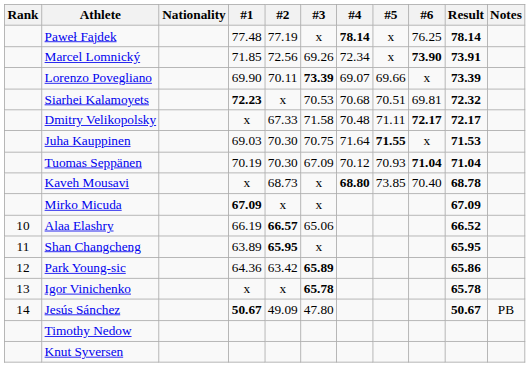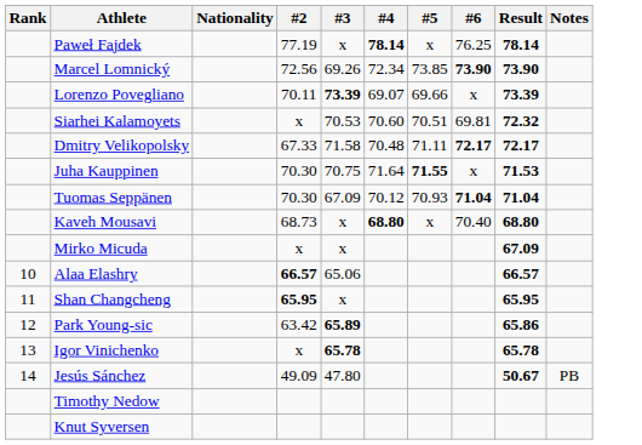- column: #1 | 77.48 | 71.85 | 69.90 | 72.23 | x | 69.03 | 70.19 | x | 67.09 | 66.19 | 63.89 | 64.36 | x | 50.67
Marcel Lomnický | #5: x -> 73.85
Marcel Lomnický | Result: 73.91 -> 73.90
Siarhei Kalamoyets | #4: 70.68 -> 70.60
Kaveh Mousavi | #5: 73.85 -> x
Kaveh Mousavi | Result: 68.78 -> 68.80
Alaa Elashry | Result: 66.52 -> 66.57
